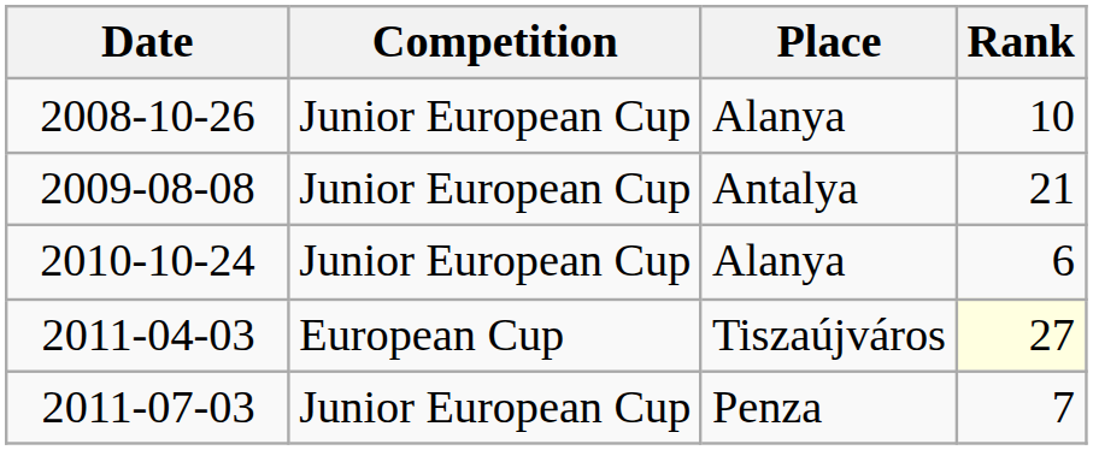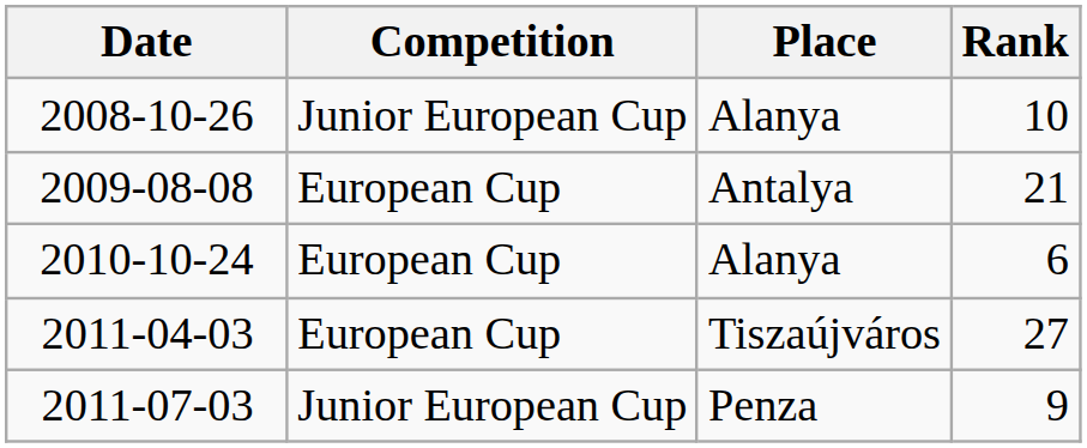2009-08-08 | Competition: Junior European Cup -> European Cup
2010-10-24 | Competition: Junior European Cup -> European Cup
2011-04-03 | Rank: lightyellow background -> no background
2011-07-03 | Rank: 7 -> 9
